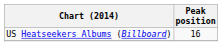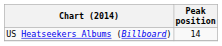US Heatseekers Albums (Billboard) | Peak position: 16 -> 14
